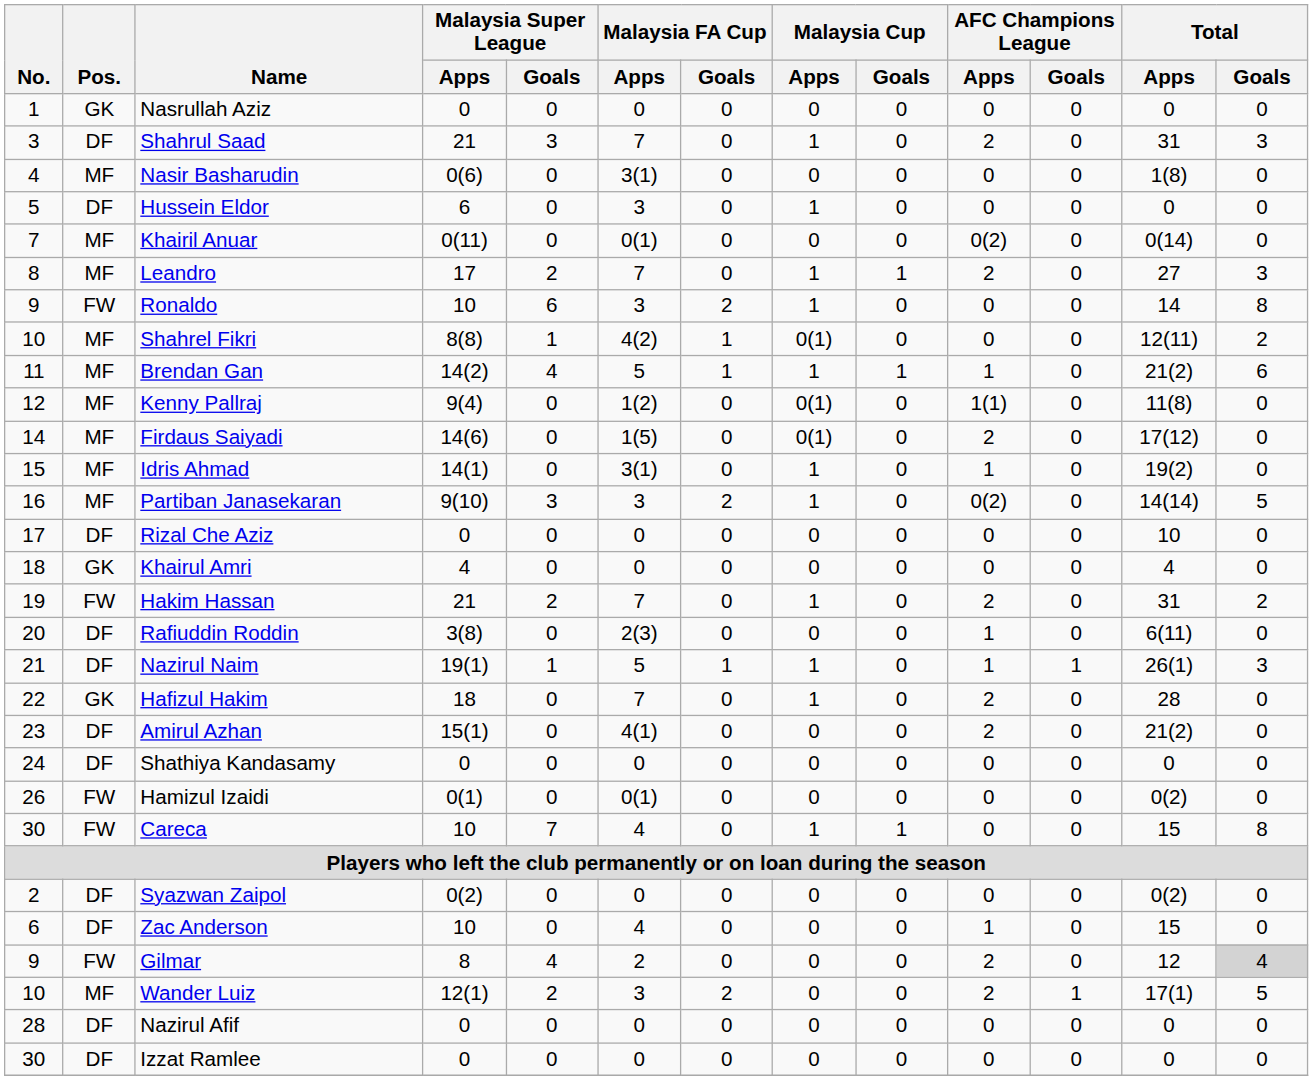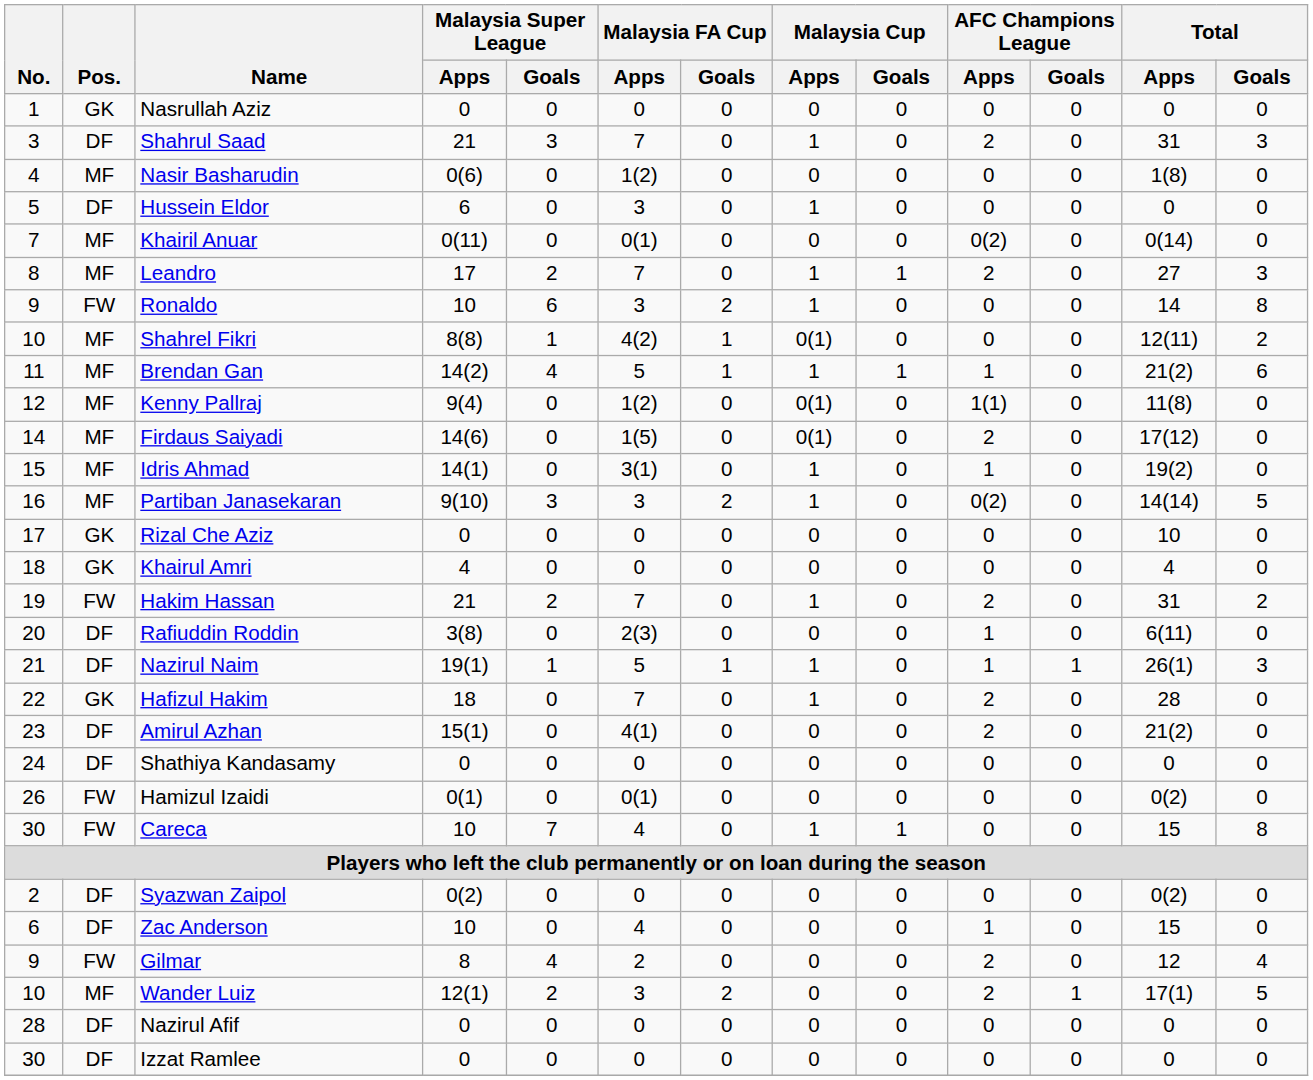Nasir Basharudin | Malaysia FA Cup / Apps: 3(1) -> 1(2)
Rizal Che Aziz | Pos.: DF -> GK
Gilmar | Total / Goals: lightgrey background -> no background
